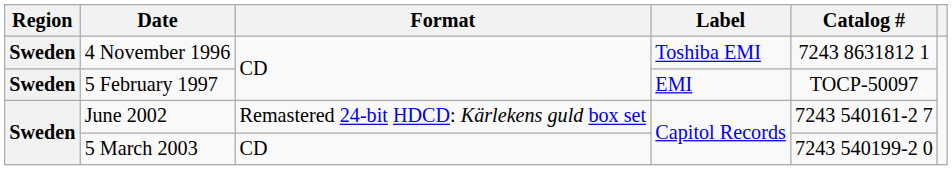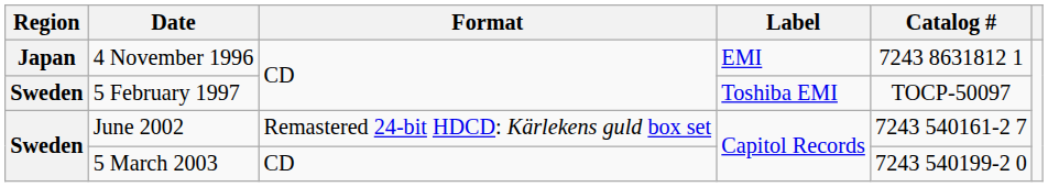4 November 1996 | Region: Sweden -> Japan
4 November 1996 | Label: Toshiba EMI -> EMI
5 February 1997 | Label: EMI -> Toshiba EMI
